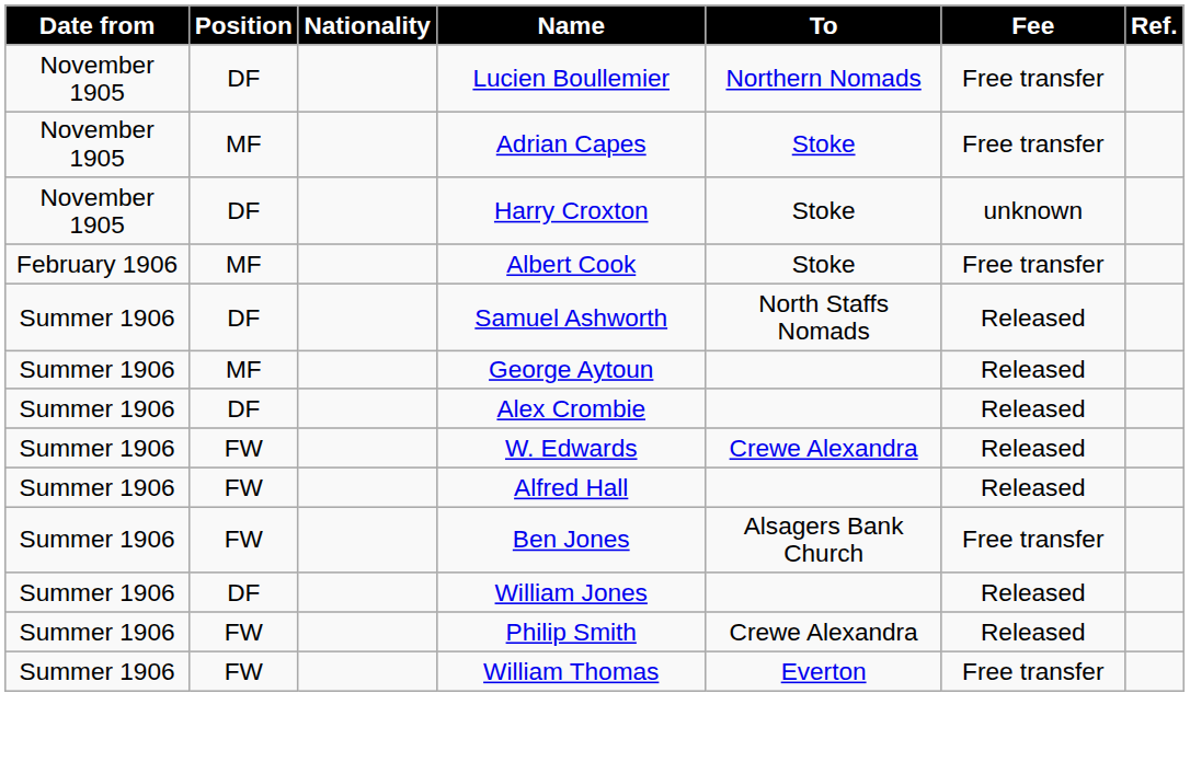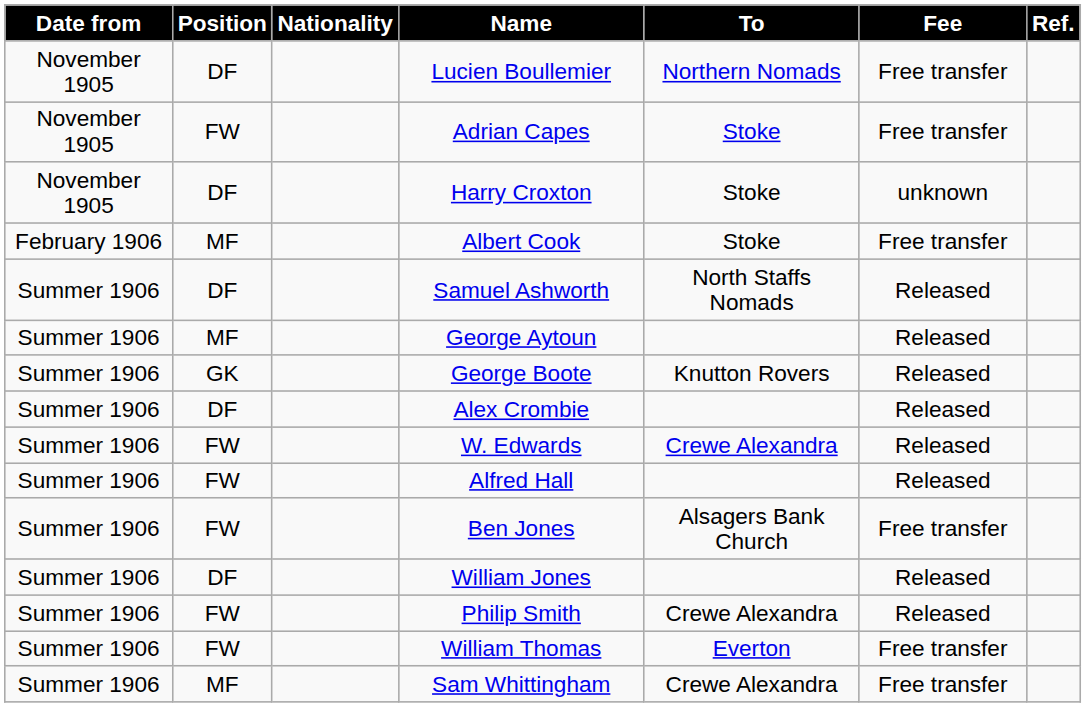Adrian Capes | Position: MF -> FW
+ row: Summer 1906 | GK | George Boote | Knutton Rovers | Released
+ row: Summer 1906 | MF | Sam Whittingham | Crewe Alexandra | Free transfer
